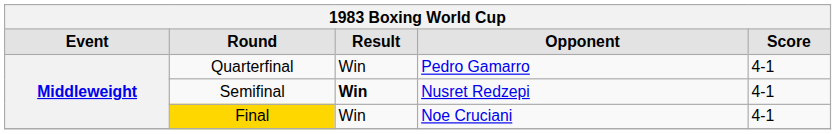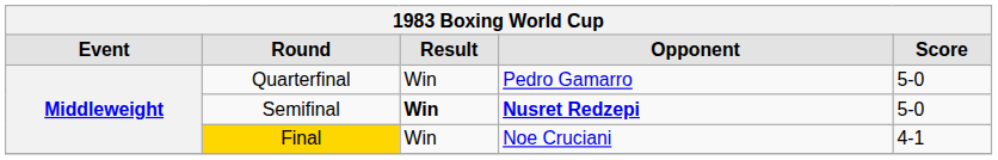Quarterfinal | Score: 4-1 -> 5-0
Semifinal | Opponent: normal -> bold
Semifinal | Score: 4-1 -> 5-0
